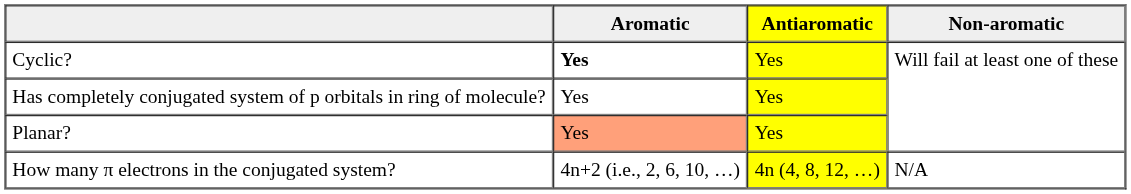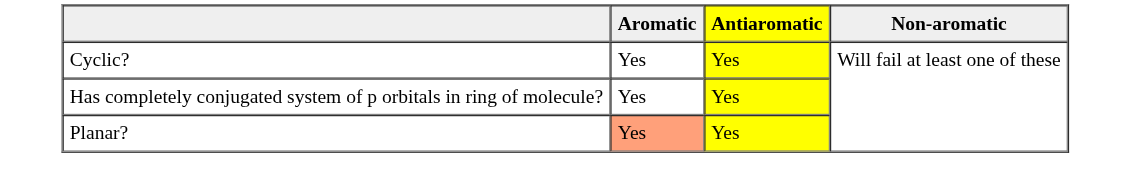Cyclic? | Aromatic: bold -> normal
- row: How many π electrons in the conjugated system? | 4n+2 (i.e., 2, 6, 10, …) | 4n (4, 8, 12, …) | N/A
